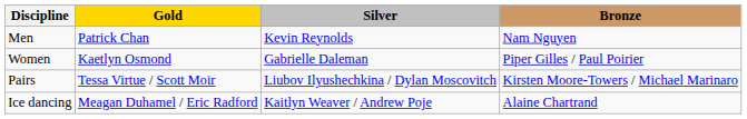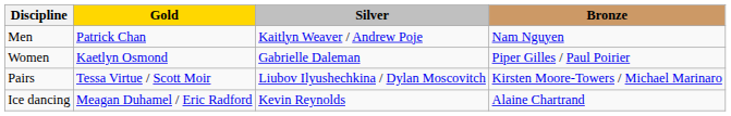Men | Silver: Kevin Reynolds -> Kaitlyn Weaver / Andrew Poje
Ice dancing | Silver: Kaitlyn Weaver / Andrew Poje -> Kevin Reynolds
